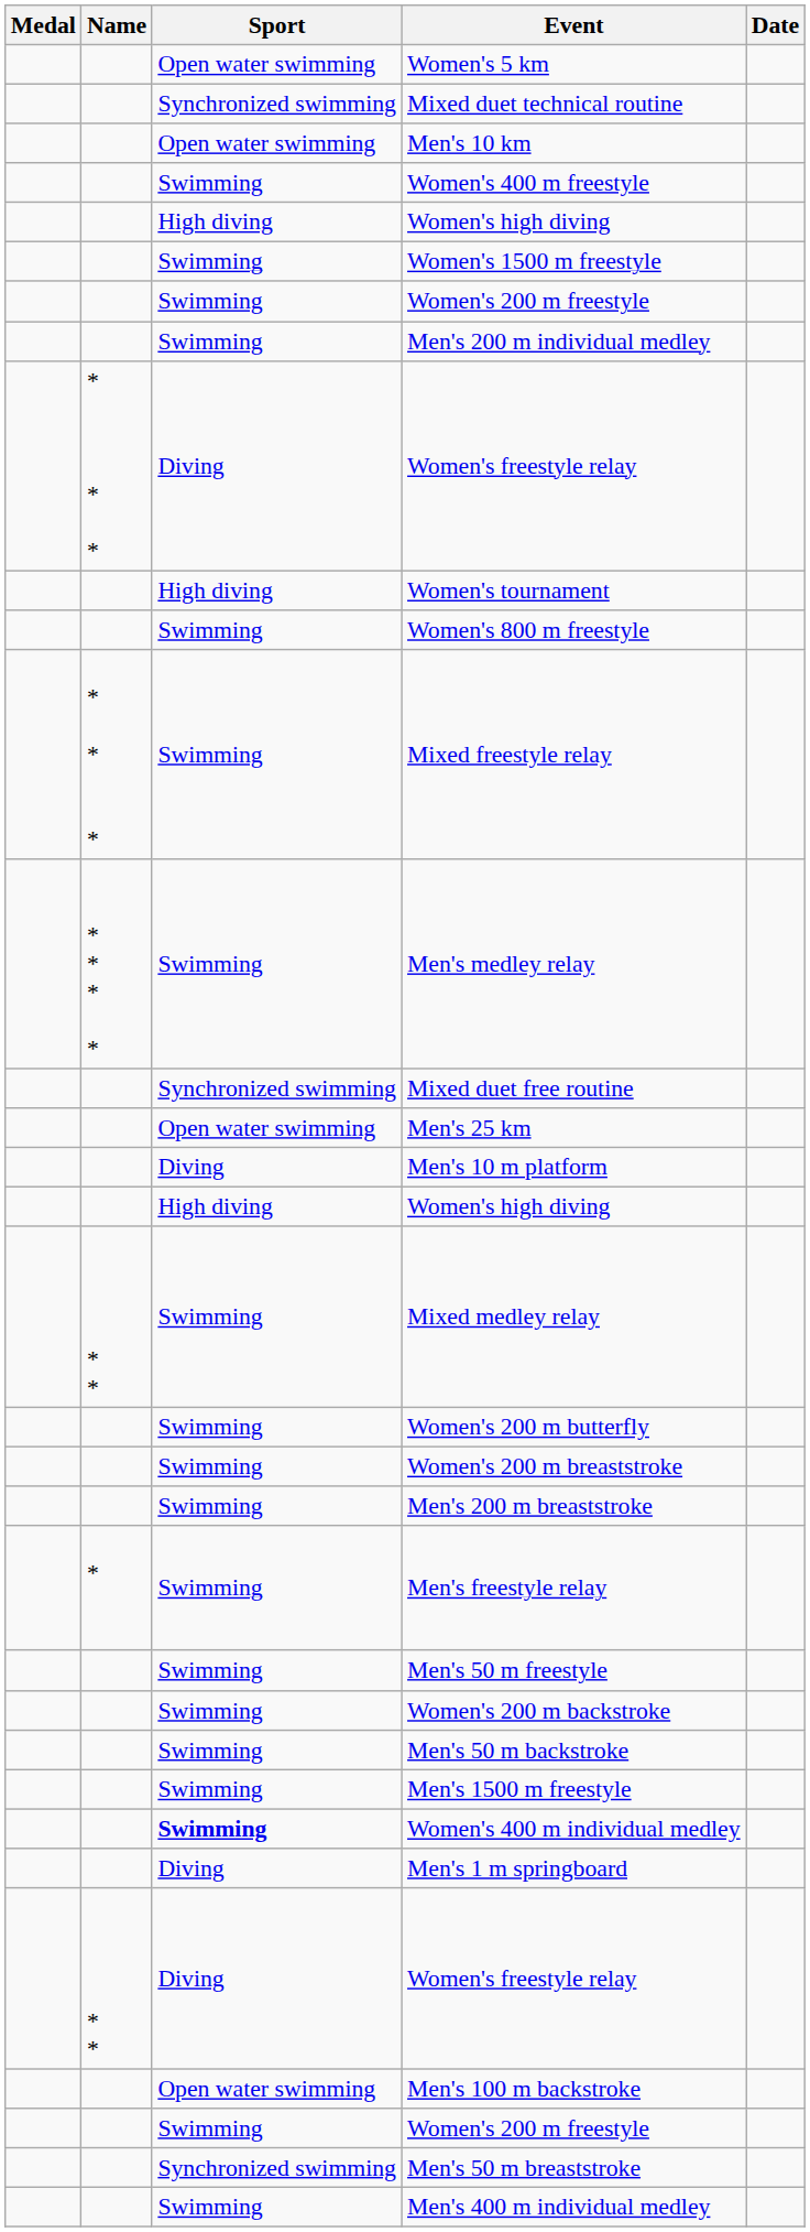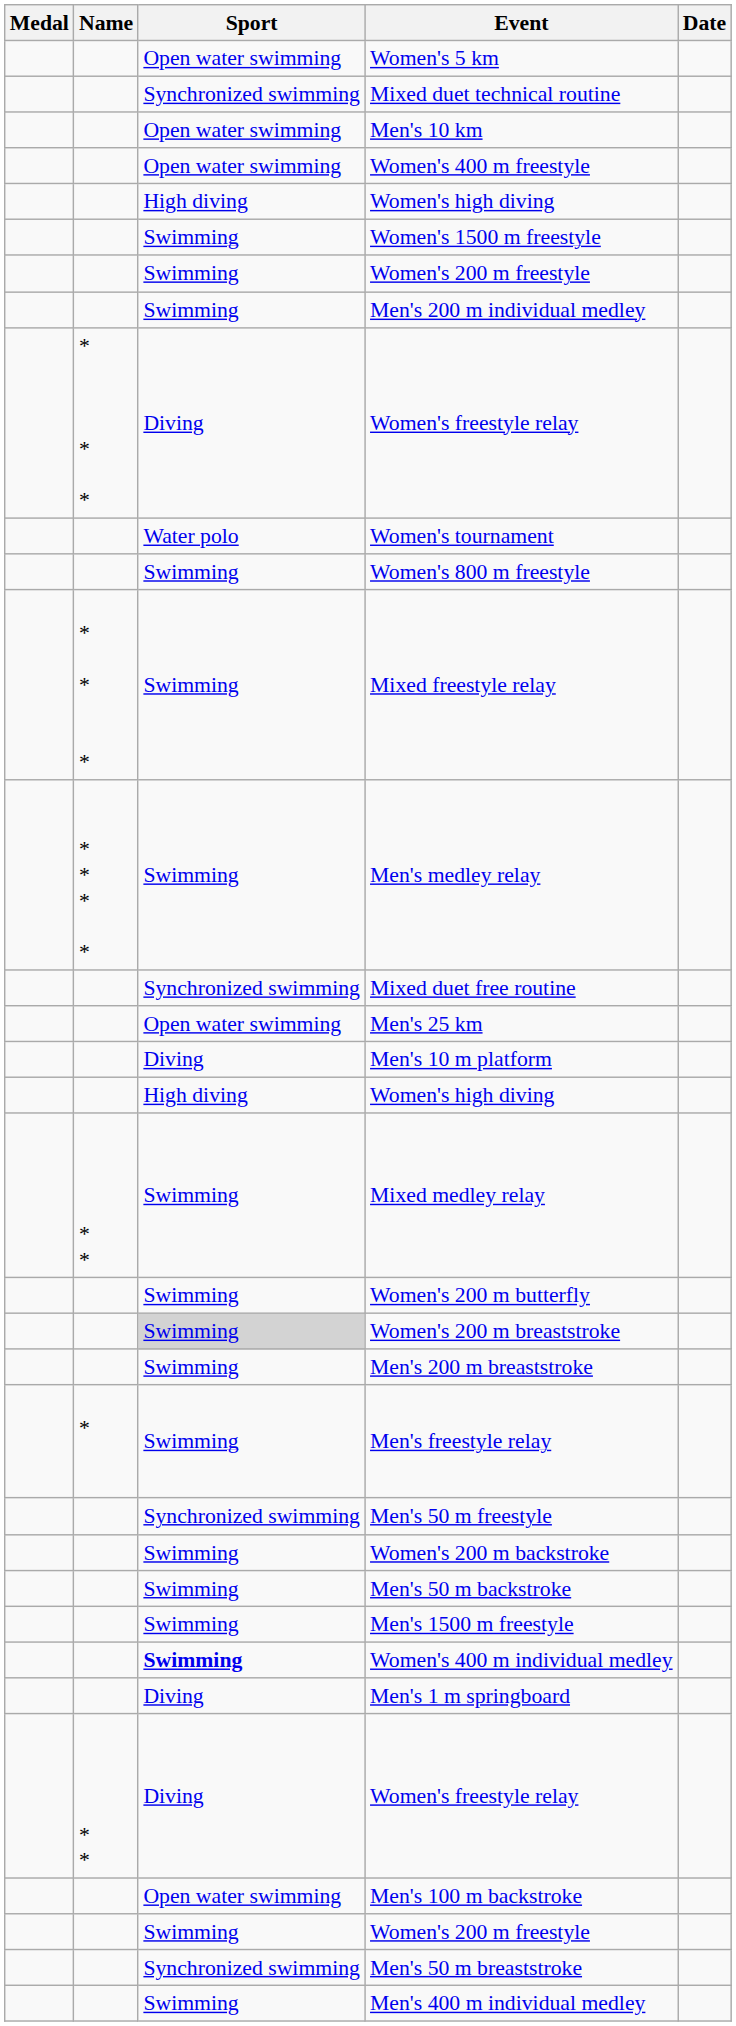Women's 400 m freestyle | Sport: Swimming -> Open water swimming
Women's tournament | Sport: High diving -> Water polo
Women's 200 m breaststroke | Sport: no background -> lightgrey background
Men's 50 m freestyle | Sport: Swimming -> Synchronized swimming
